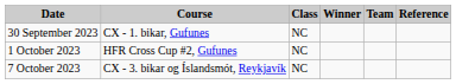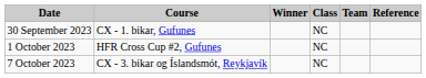columns swapped: Class <-> Winner
